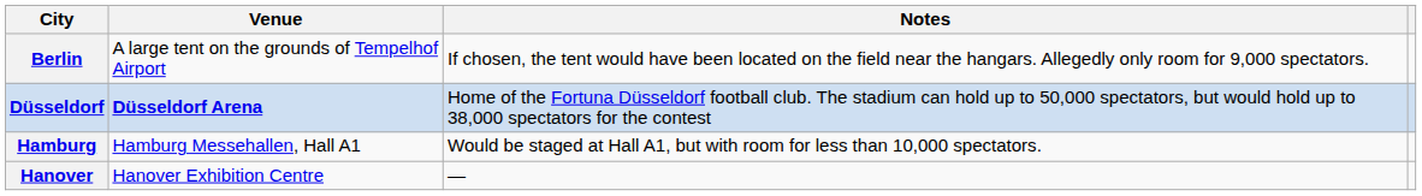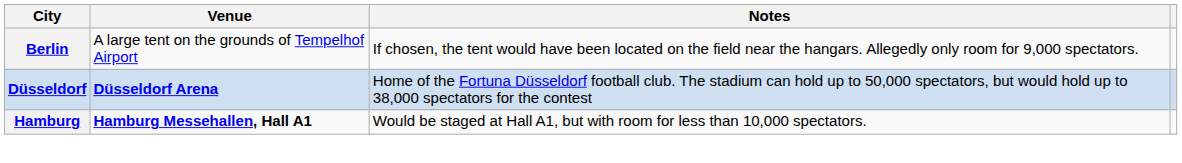Hamburg | Venue: normal -> bold
- row: Hanover | Hanover Exhibition Centre | —
